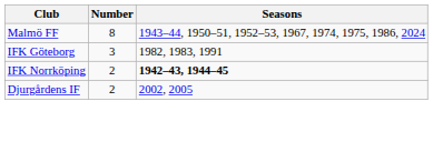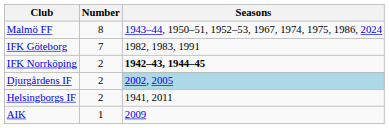IFK Göteborg | Number: 3 -> 7
Djurgårdens IF | Seasons: no background -> lightblue background
+ row: Helsingborgs IF | 2 | 1941, 2011
+ row: AIK | 1 | 2009
